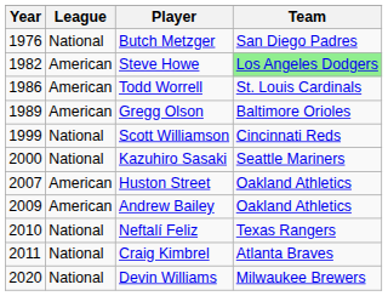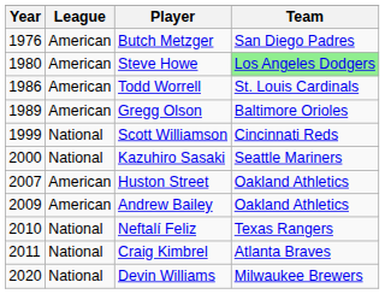Butch Metzger | League: National -> American
Steve Howe | Year: 1982 -> 1980
